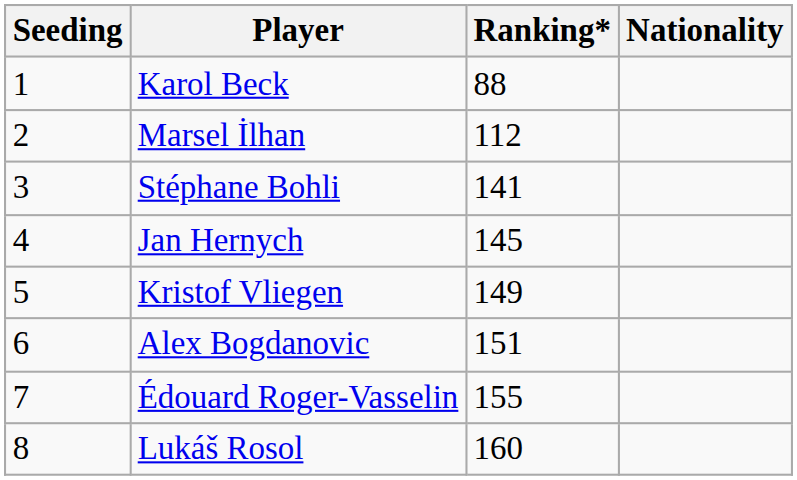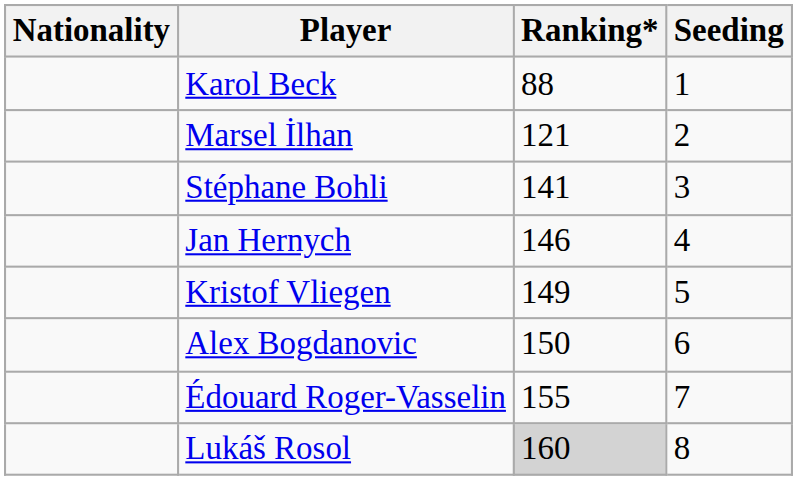columns swapped: Nationality <-> Seeding
Marsel İlhan | Ranking*: 112 -> 121
Jan Hernych | Ranking*: 145 -> 146
Alex Bogdanovic | Ranking*: 151 -> 150
Lukáš Rosol | Ranking*: no background -> lightgrey background
